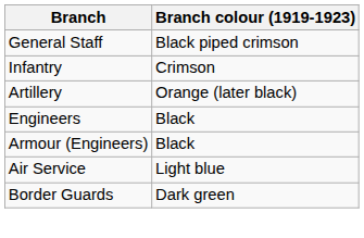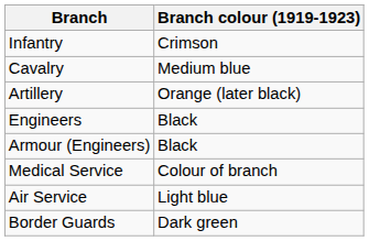- row: General Staff | Black piped crimson
+ row: Cavalry | Medium blue
+ row: Medical Service | Colour of branch
